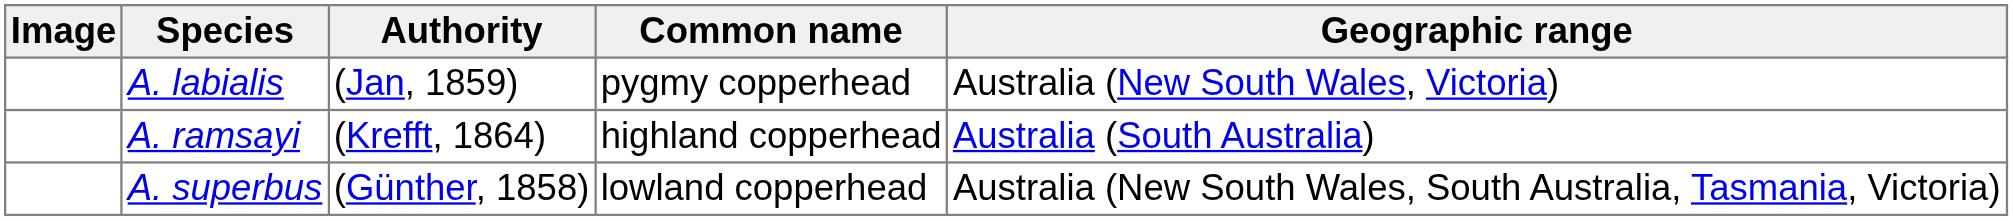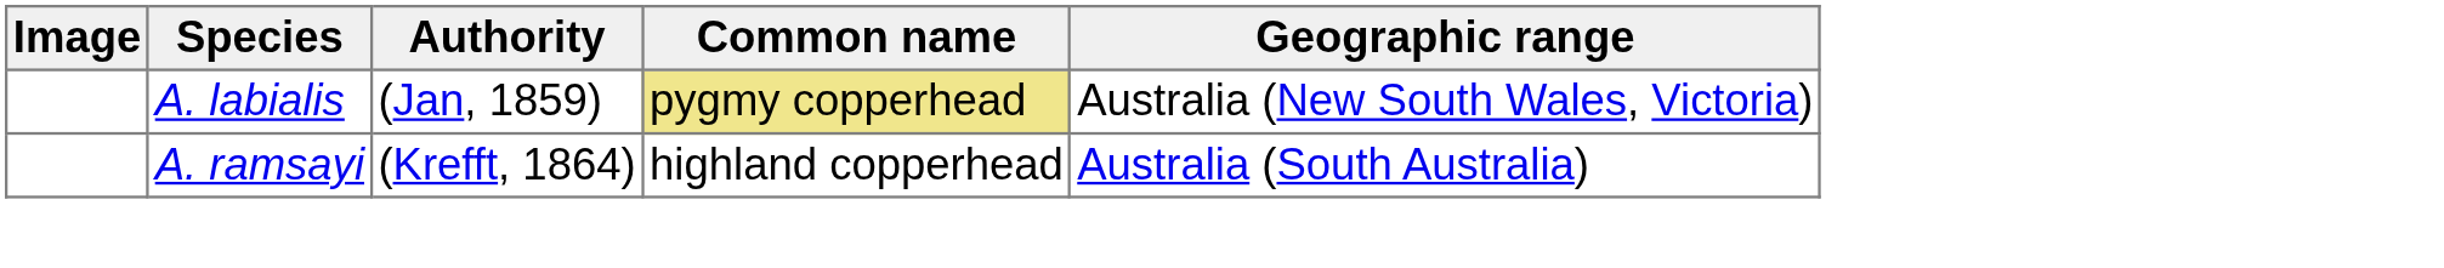A. labialis | Common name: no background -> khaki background
- row: A. superbus | (Günther, 1858) | lowland copperhead | Australia (New South Wales, South Australia, Tasmania, Victoria)
